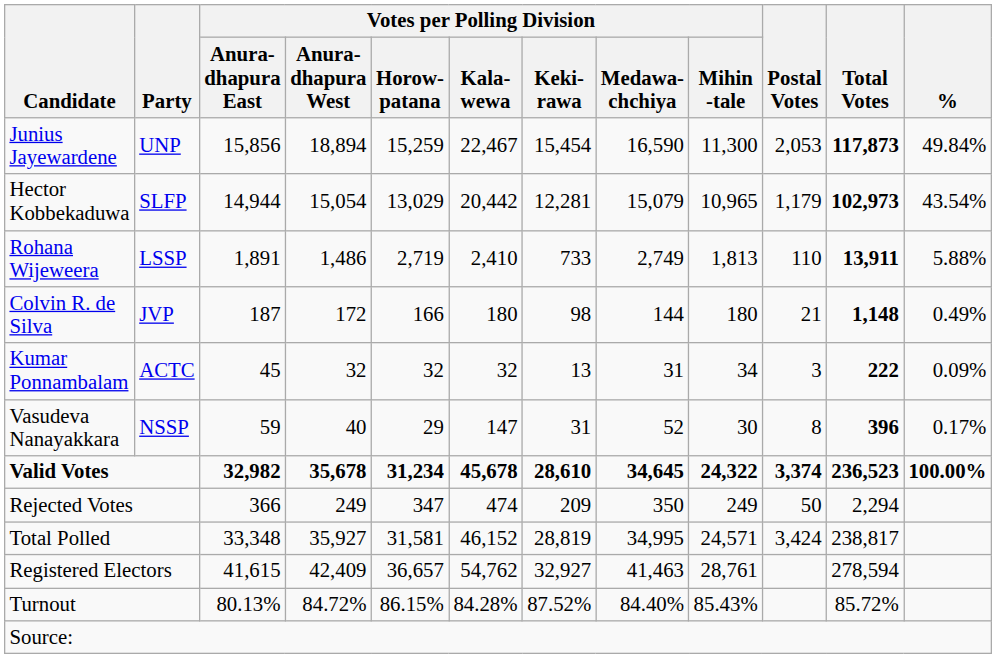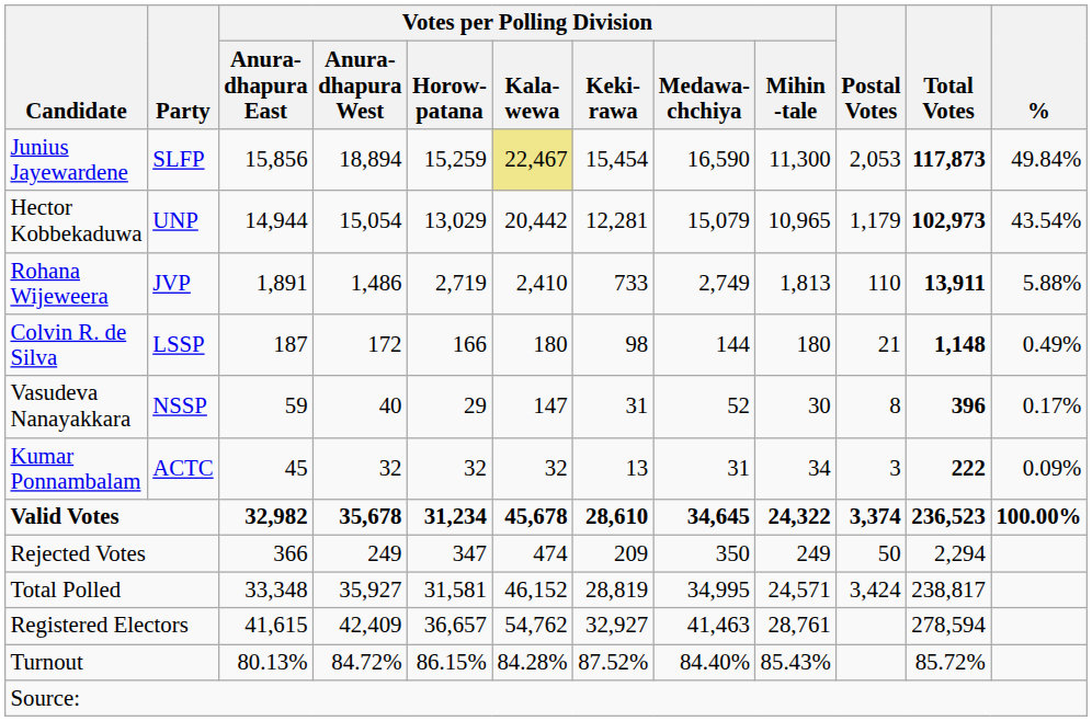Junius Jayewardene | Party: UNP -> SLFP
Junius Jayewardene | Votes per Polling Division / Kala- wewa: no background -> khaki background
Hector Kobbekaduwa | Party: SLFP -> UNP
Rohana Wijeweera | Party: LSSP -> JVP
Colvin R. de Silva | Party: JVP -> LSSP
rows swapped: Vasudeva Nanayakkara <-> Kumar Ponnambalam
